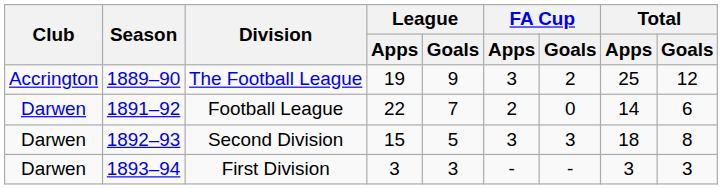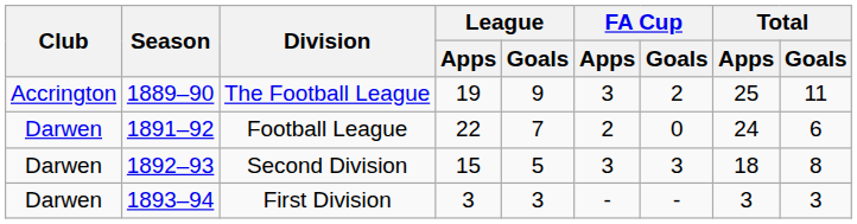The Football League | Total / Goals: 12 -> 11
Football League | Total / Apps: 14 -> 24
